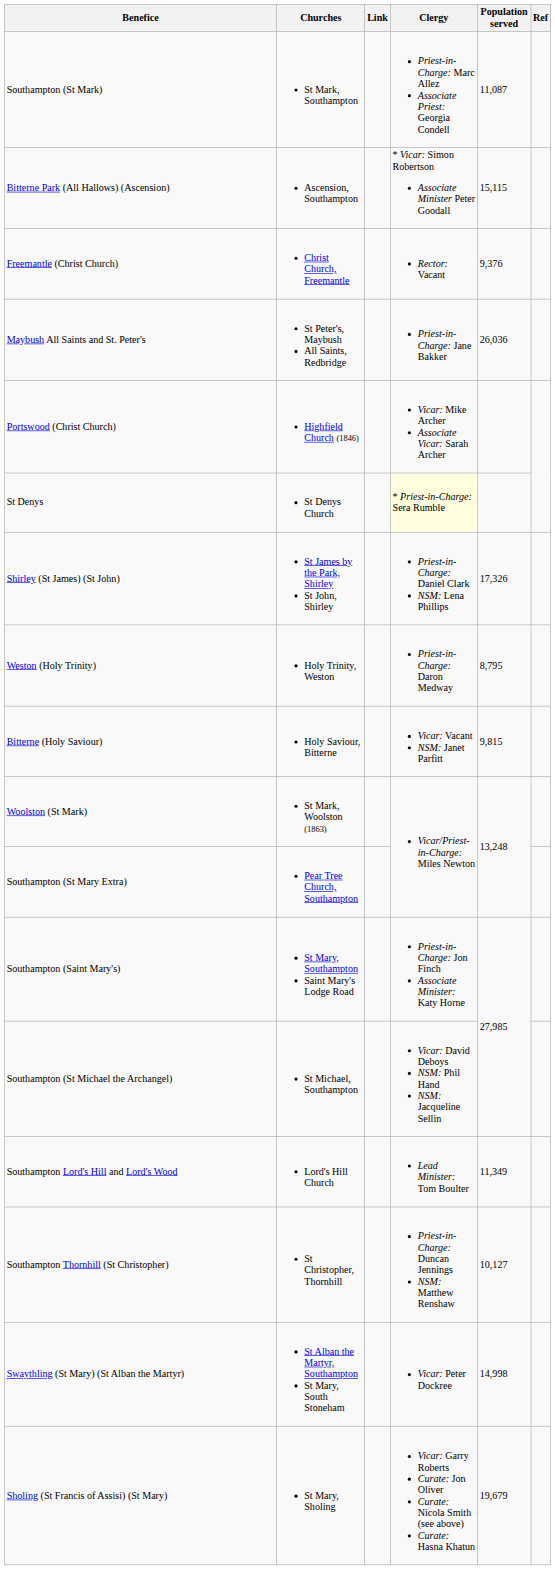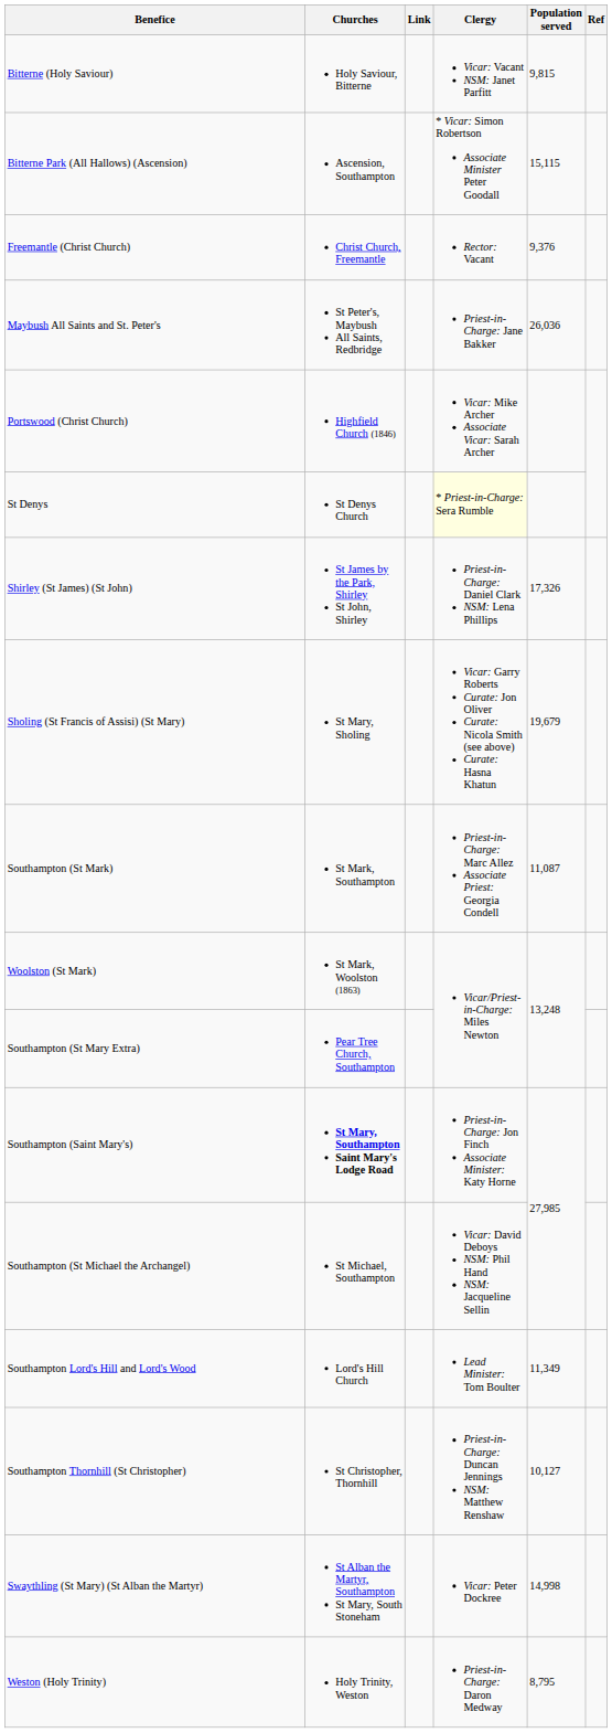rows swapped: Bitterne (Holy Saviour) <-> Southampton (St Mark)
rows swapped: Sholing (St Francis of Assisi) (St Mary) <-> Weston (Holy Trinity)
Southampton (Saint Mary's) | Churches: normal -> bold
